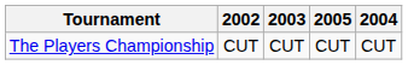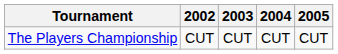columns swapped: 2004 <-> 2005
